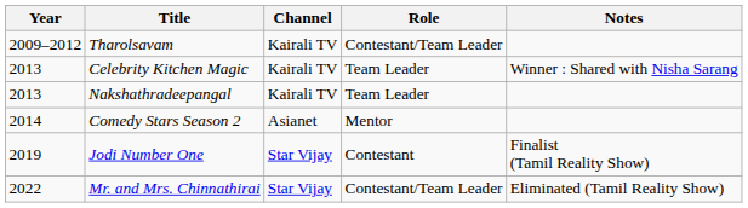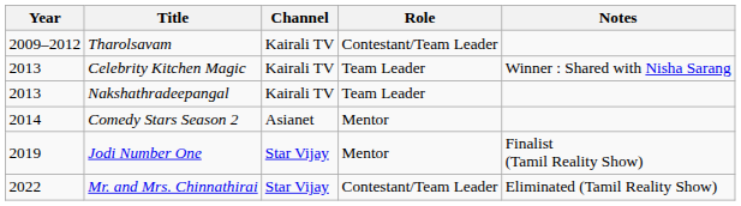Jodi Number One | Role: Contestant -> Mentor
